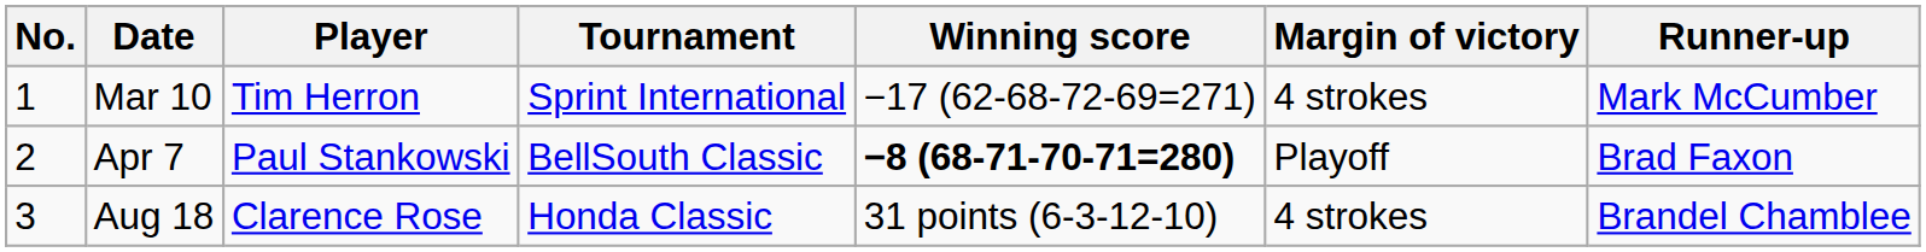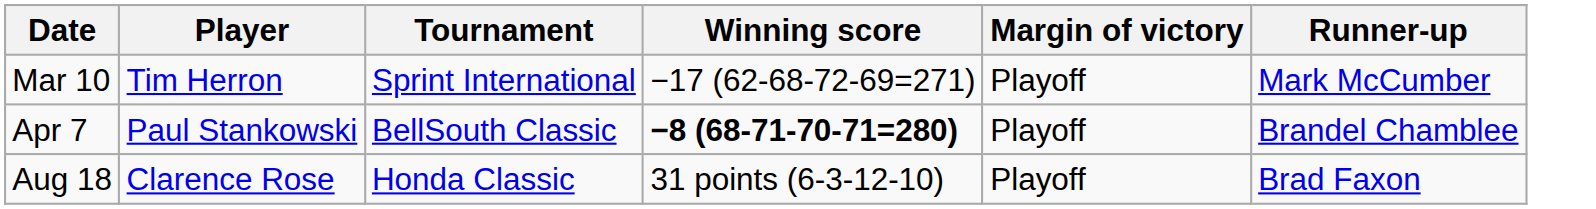- column: No. | 1 | 2 | 3
Mar 10 | Margin of victory: 4 strokes -> Playoff
Apr 7 | Runner-up: Brad Faxon -> Brandel Chamblee
Aug 18 | Margin of victory: 4 strokes -> Playoff
Aug 18 | Runner-up: Brandel Chamblee -> Brad Faxon
